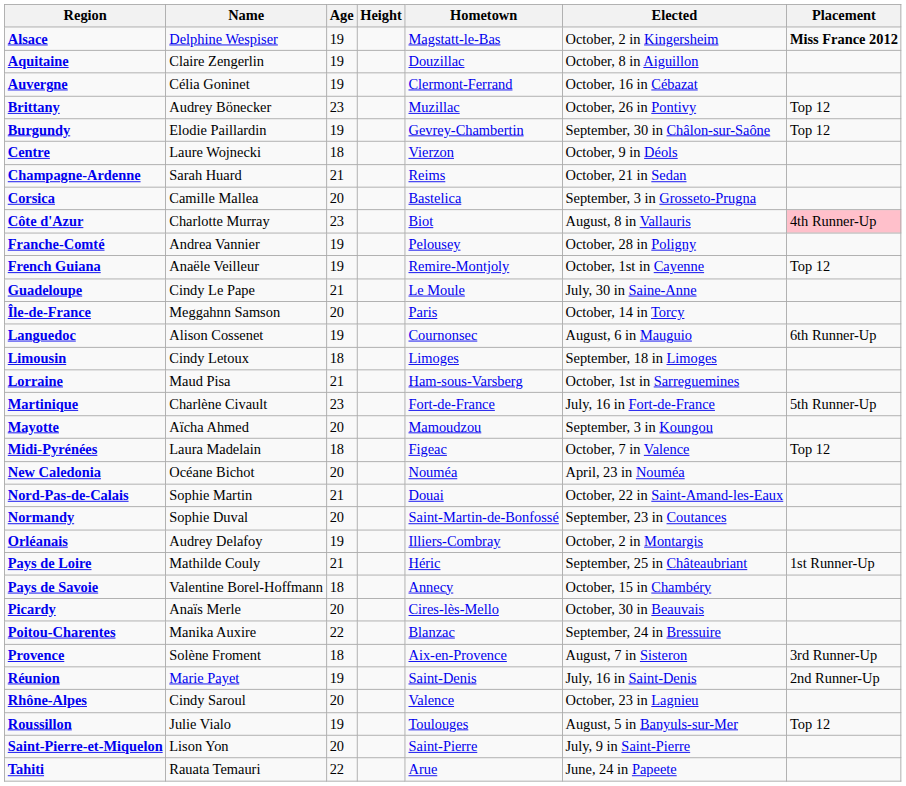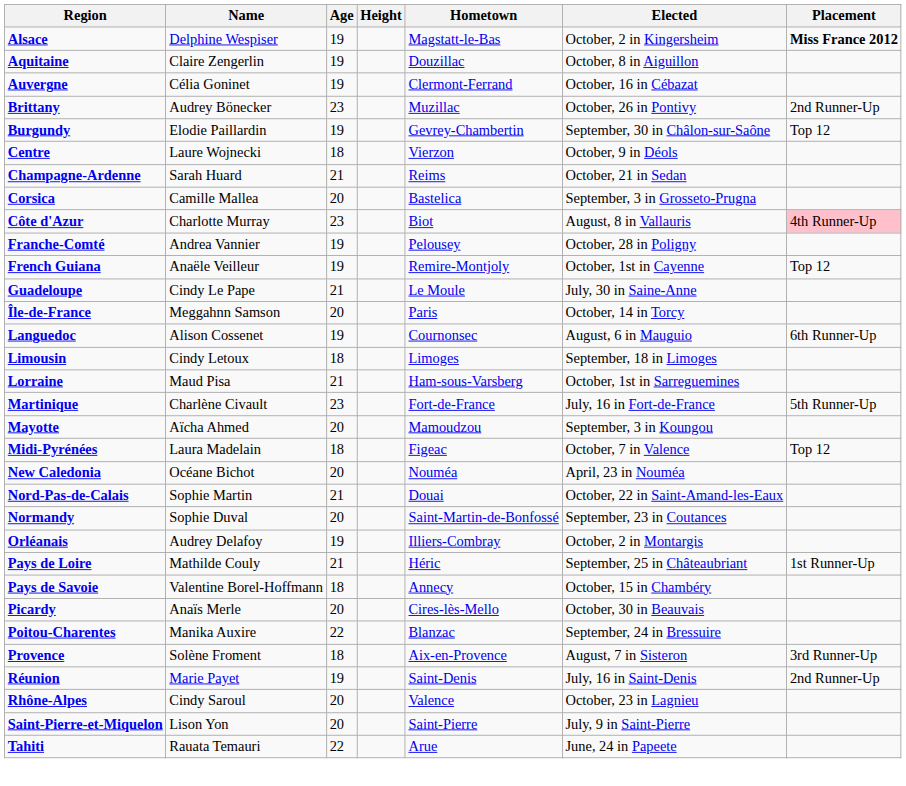Brittany | Placement: Top 12 -> 2nd Runner-Up
- row: Roussillon | Julie Vialo | 19 | Toulouges | August, 5 in Banyuls-sur-Mer | Top 12
